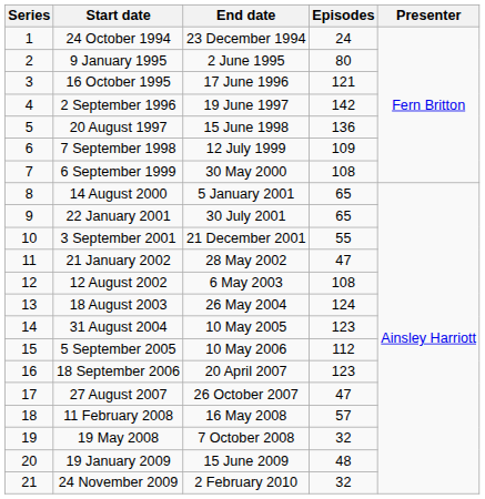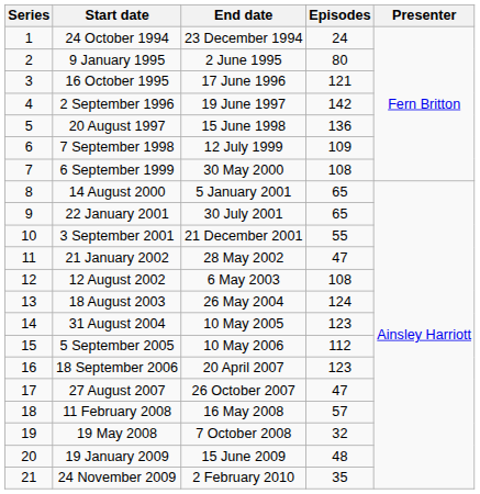24 November 2009 | Episodes: 32 -> 35
